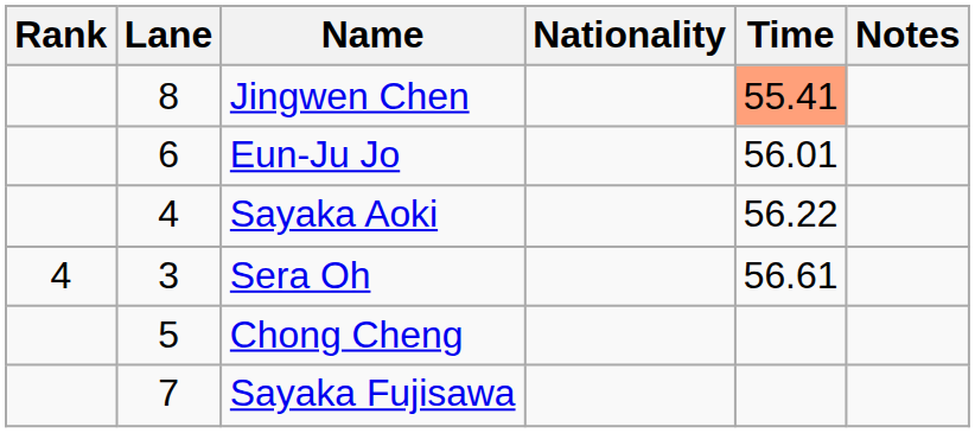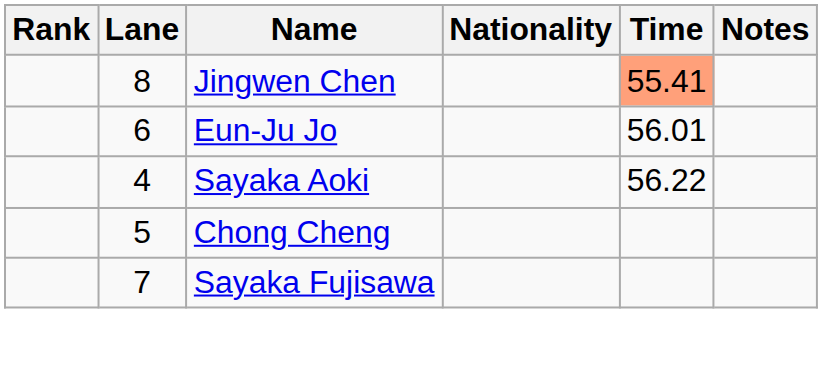- row: 4 | 3 | Sera Oh | 56.61
